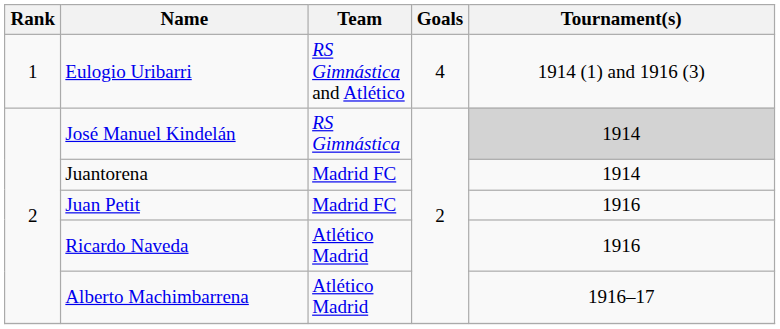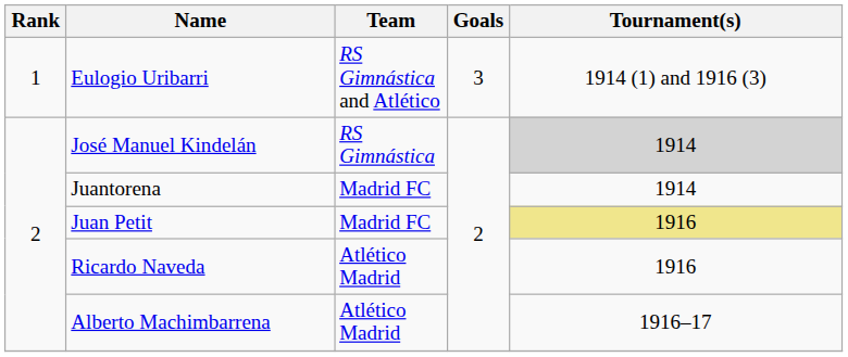Eulogio Uribarri | Goals: 4 -> 3
Juan Petit | Tournament(s): no background -> khaki background
